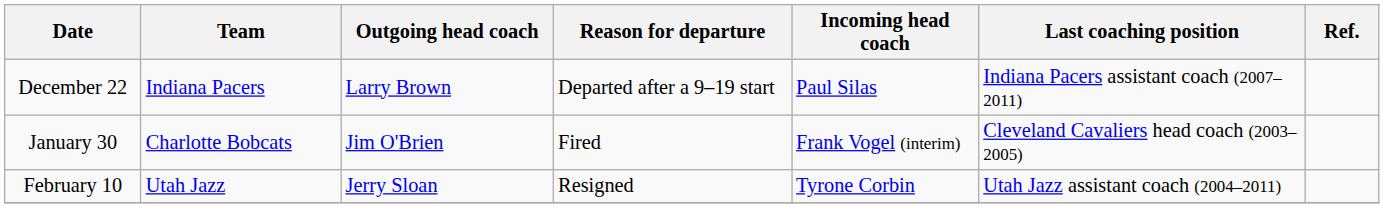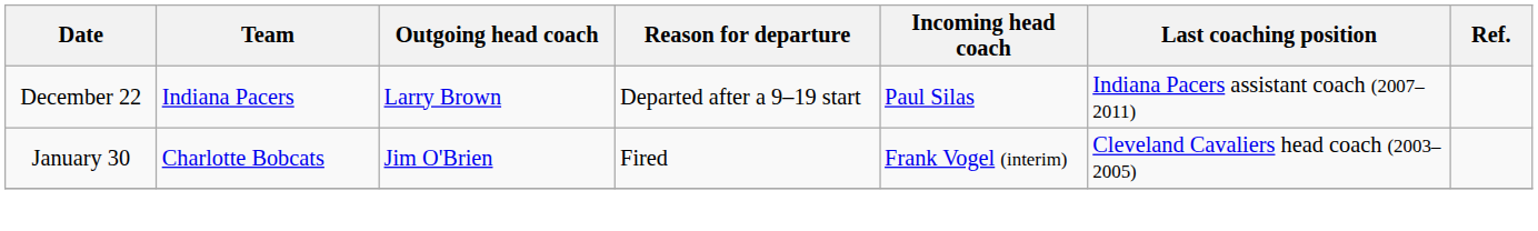- row: February 10 | Utah Jazz | Jerry Sloan | Resigned | Tyrone Corbin | Utah Jazz assistant coach (2004–2011)
